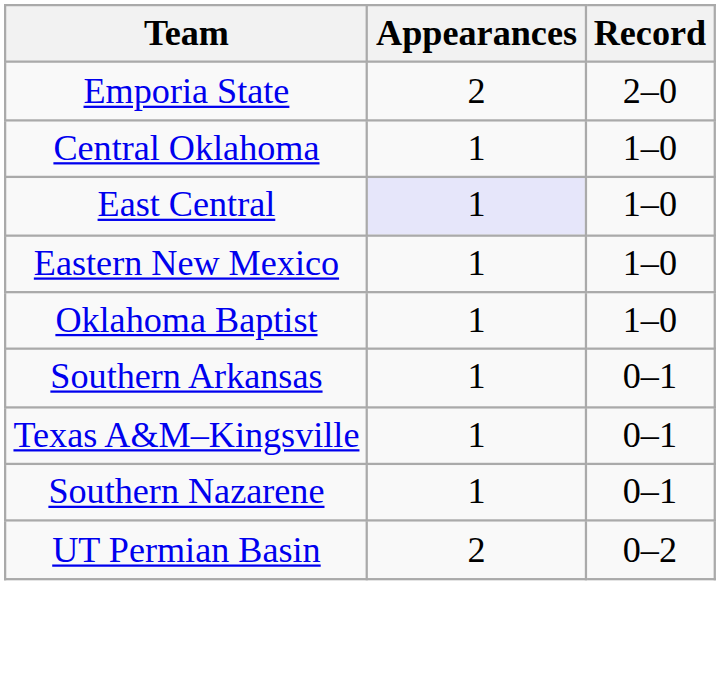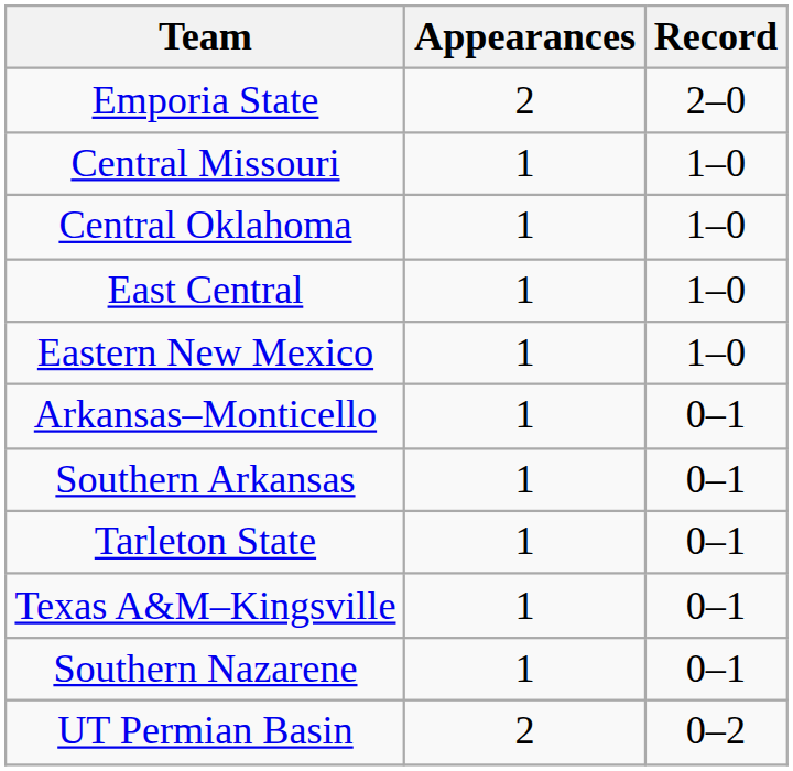+ row: Central Missouri | 1 | 1–0
East Central | Appearances: lavender background -> no background
- row: Oklahoma Baptist | 1 | 1–0
+ row: Arkansas–Monticello | 1 | 0–1
+ row: Tarleton State | 1 | 0–1
